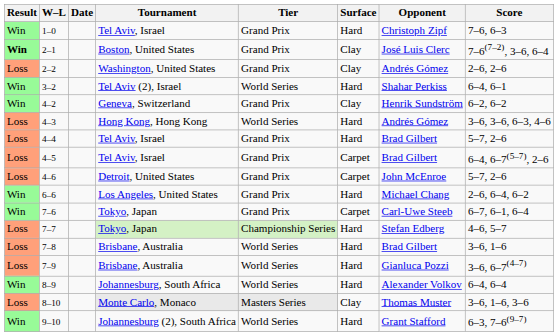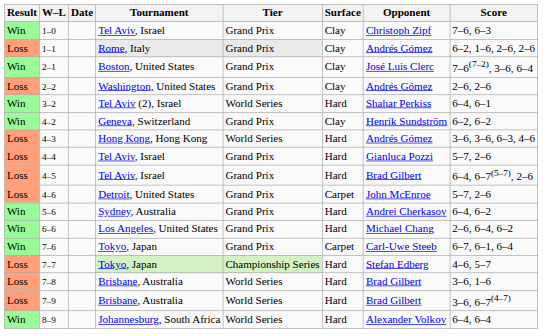1–0 | Surface: Hard -> Clay
+ row: Loss | 1–1 | Rome, Italy | Grand Prix | Clay | Andrés Gómez | 6–2, 1–6, 2–6, 2–6
2–1 | Result: bold -> normal
4–4 | Opponent: Brad Gilbert -> Gianluca Pozzi
4–5 | Surface: Carpet -> Hard
+ row: Win | 5–6 | Sydney, Australia | Grand Prix | Hard | Andrei Cherkasov | 6–4, 6–2
7–9 | Opponent: Gianluca Pozzi -> Brad Gilbert
- row: Loss | 8–10 | Monte Carlo, Monaco | Masters Series | Clay | Thomas Muster | 3–6, 1–6, 3–6
- row: Win | 9–10 | Johannesburg (2), South Africa | World Series | Hard | Grant Stafford | 6–3, 7–6(9–7)
